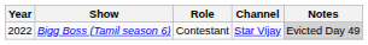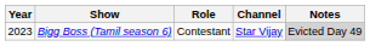Bigg Boss (Tamil season 6) | Year: 2022 -> 2023
